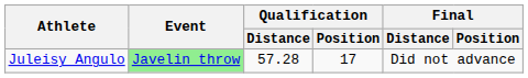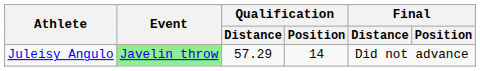Juleisy Angulo | Qualification / Distance: 57.28 -> 57.29
Juleisy Angulo | Qualification / Position: 17 -> 14
